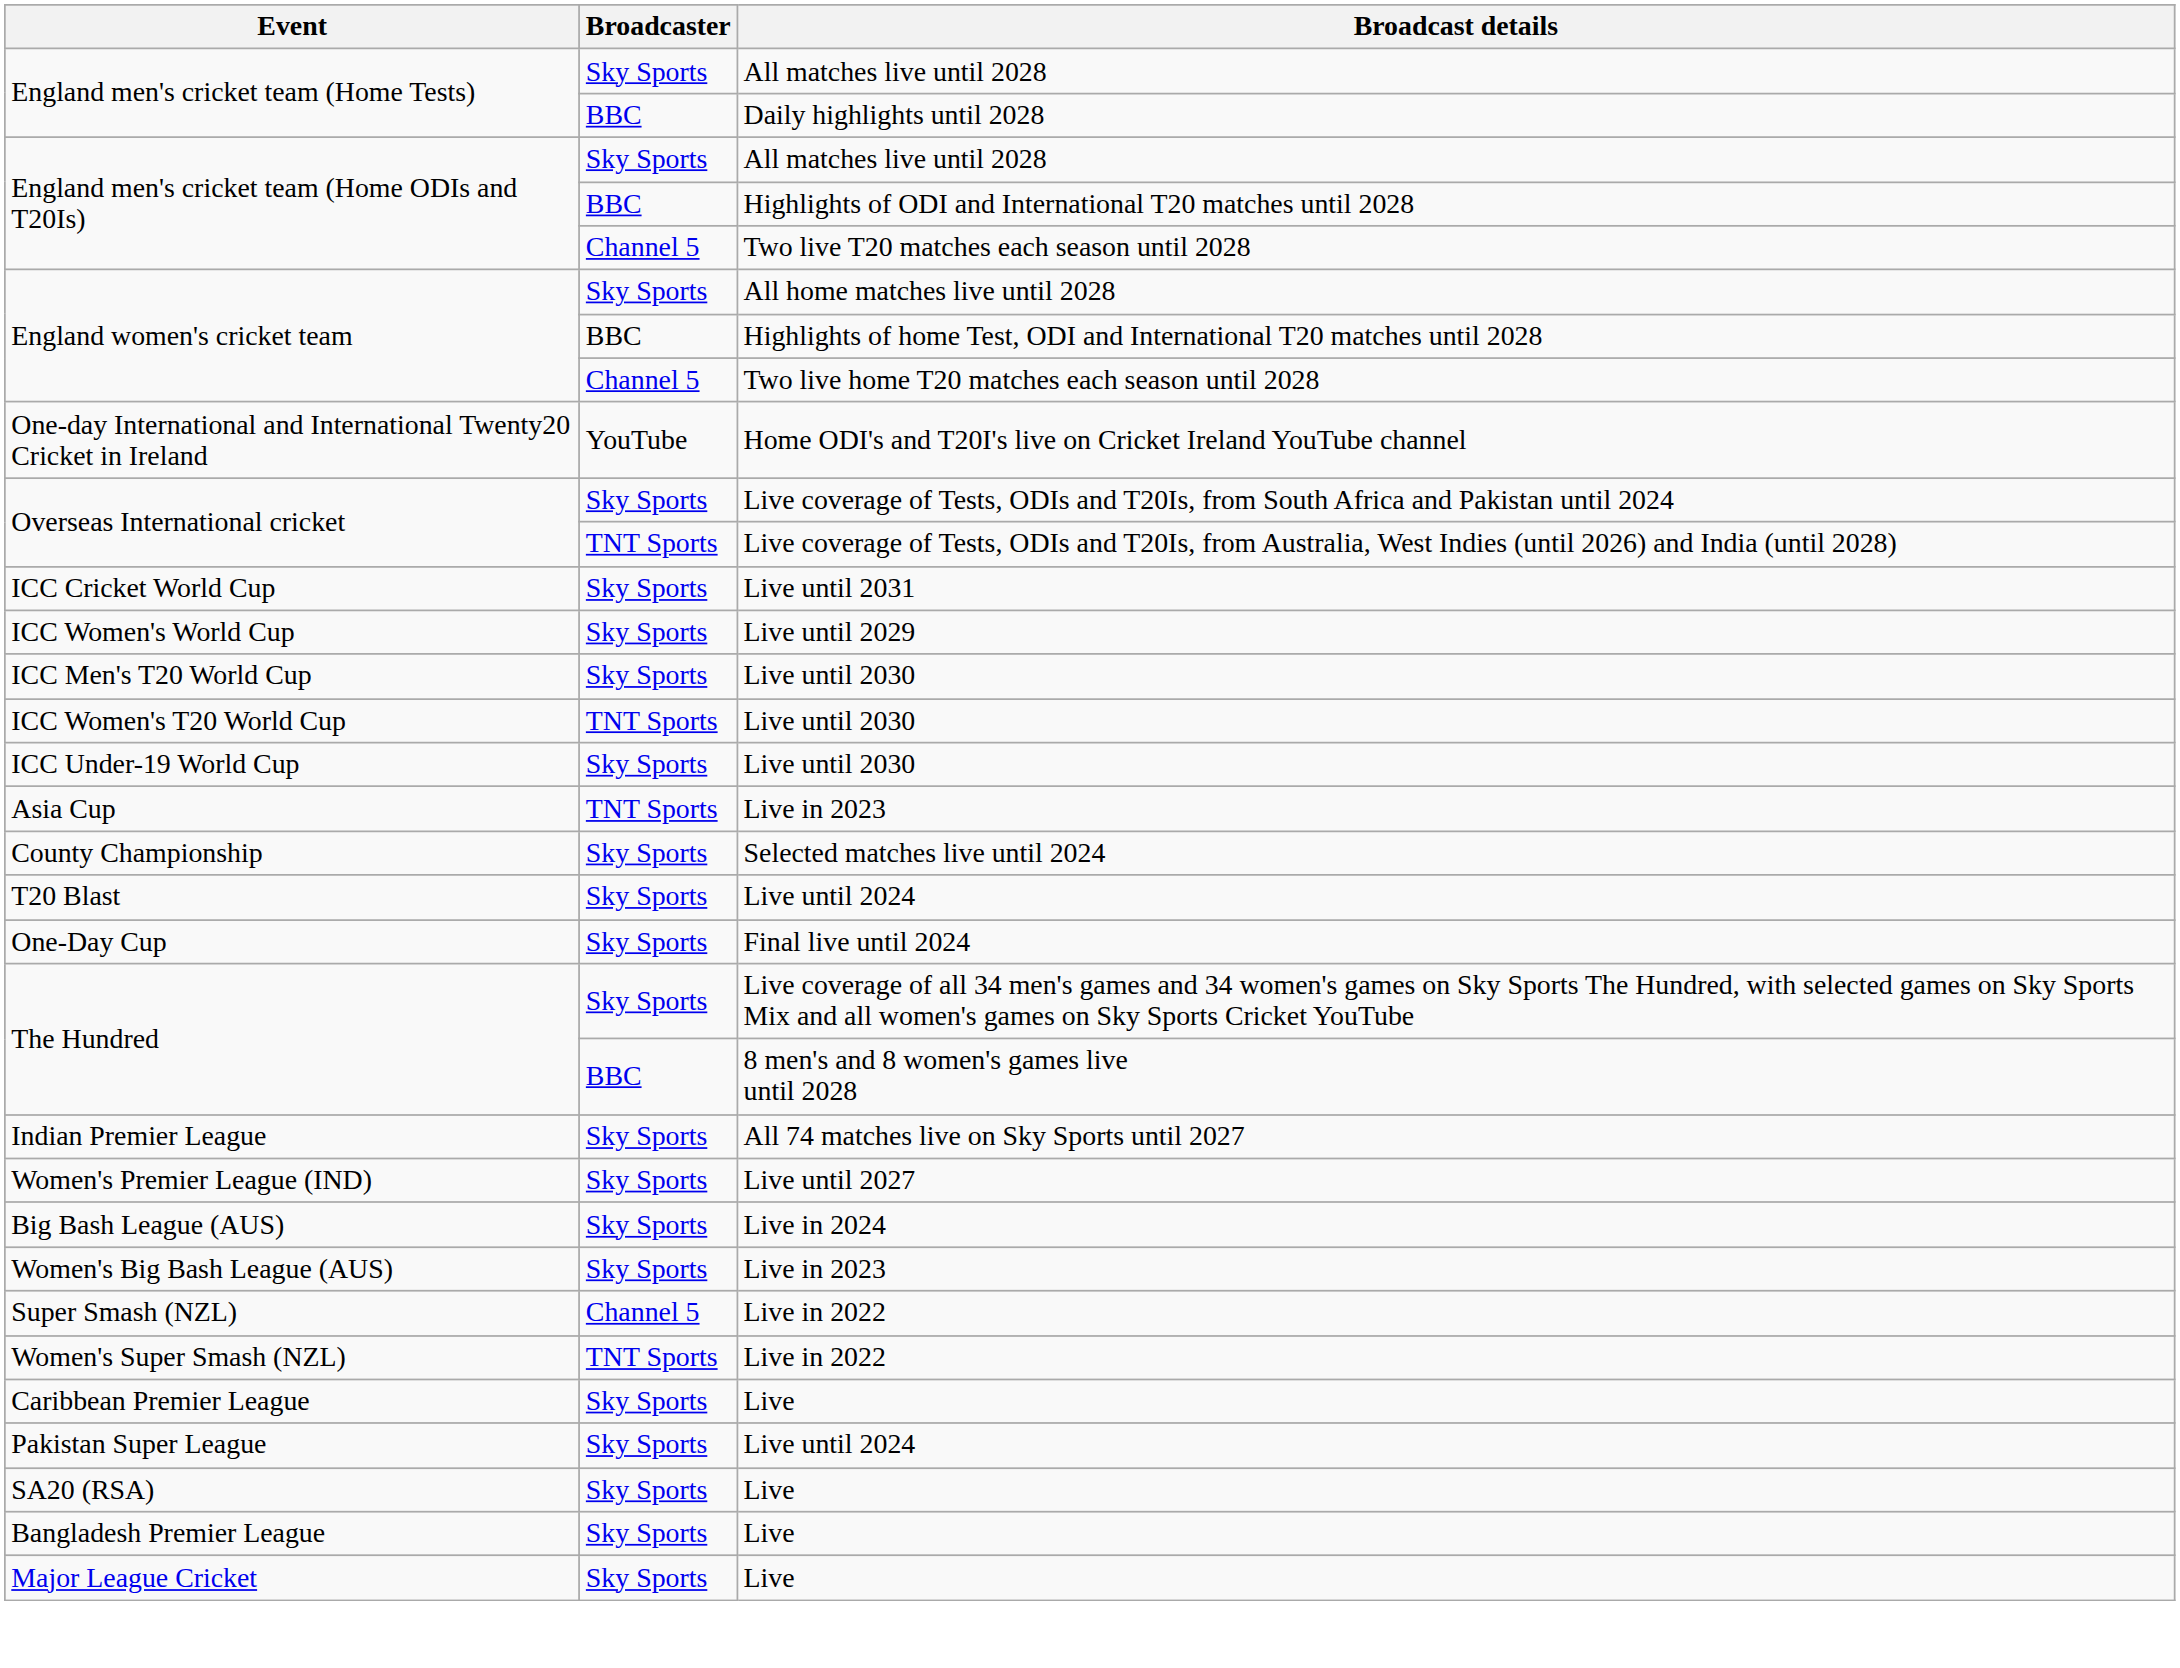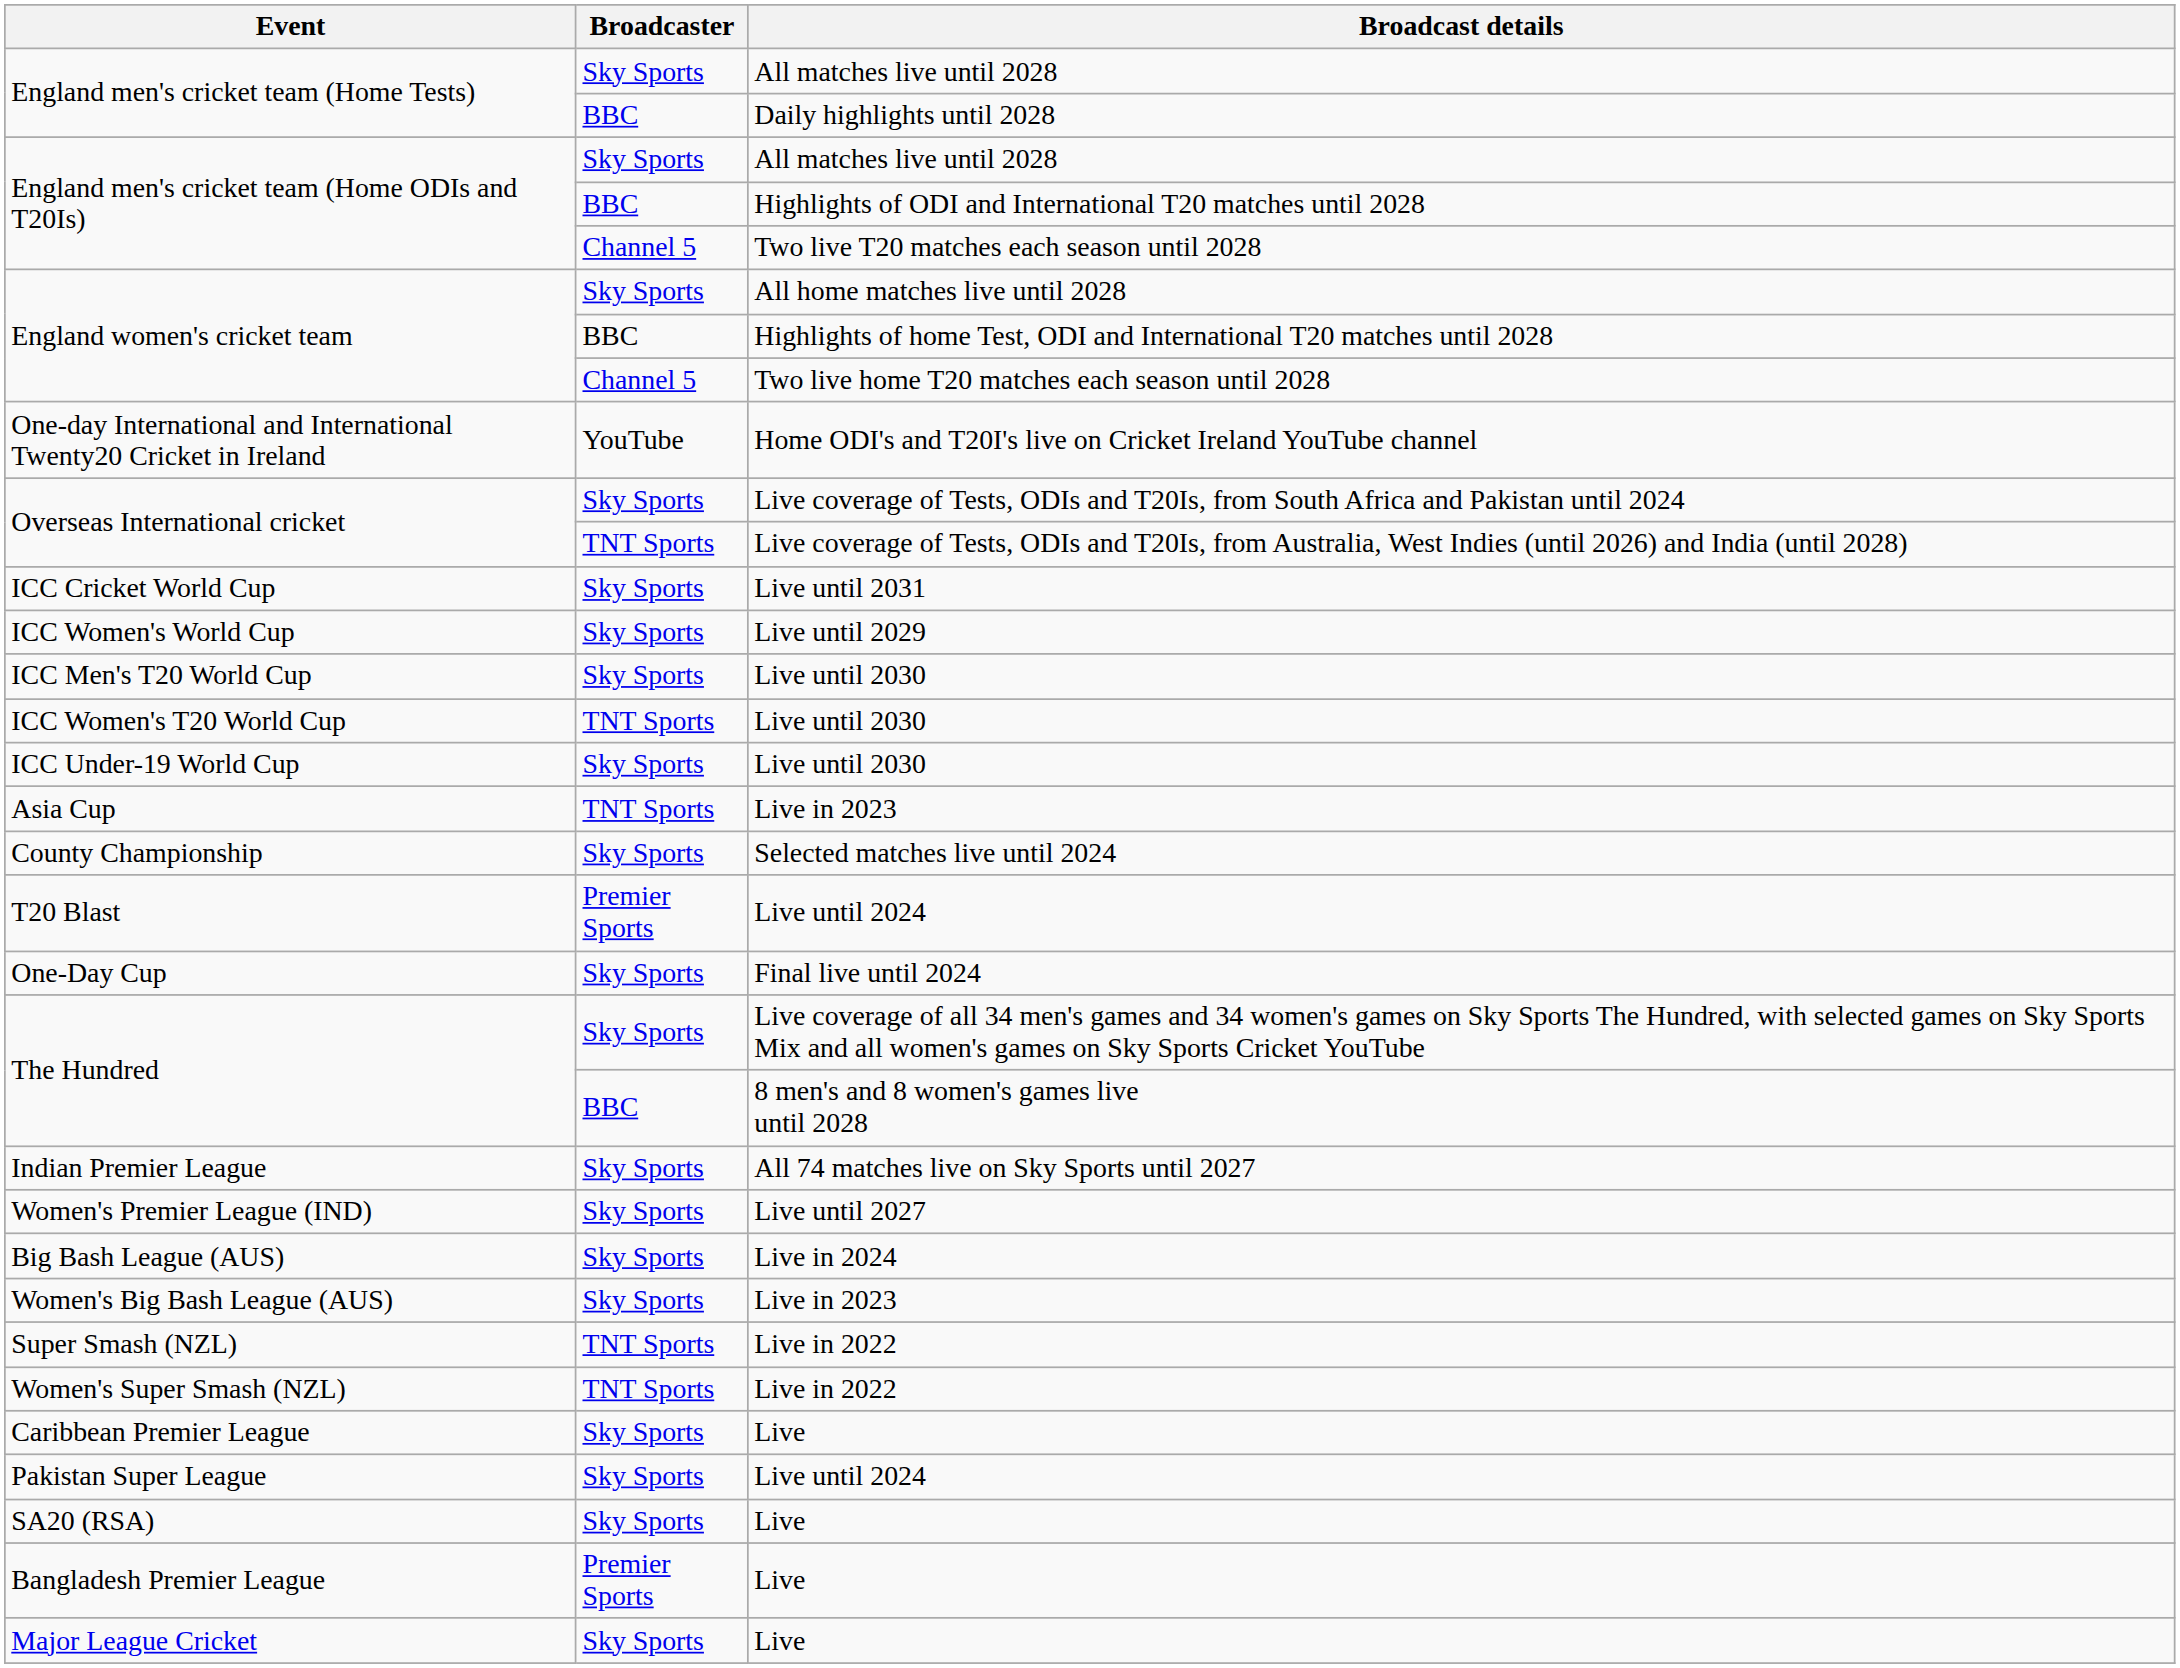T20 Blast | Broadcaster: Sky Sports -> Premier Sports
Super Smash (NZL) | Broadcaster: Channel 5 -> TNT Sports
Bangladesh Premier League | Broadcaster: Sky Sports -> Premier Sports
